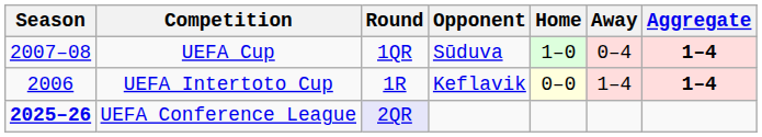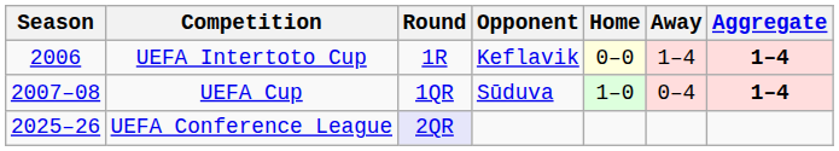rows swapped: UEFA Intertoto Cup <-> UEFA Cup
UEFA Conference League | Season: bold -> normal
